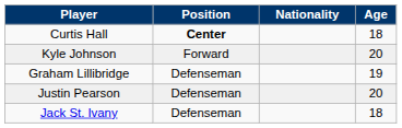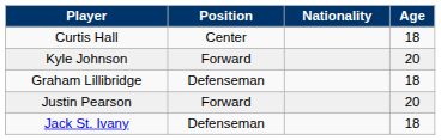Curtis Hall | Position: bold -> normal
Graham Lillibridge | Age: 19 -> 18
Justin Pearson | Position: Defenseman -> Forward
